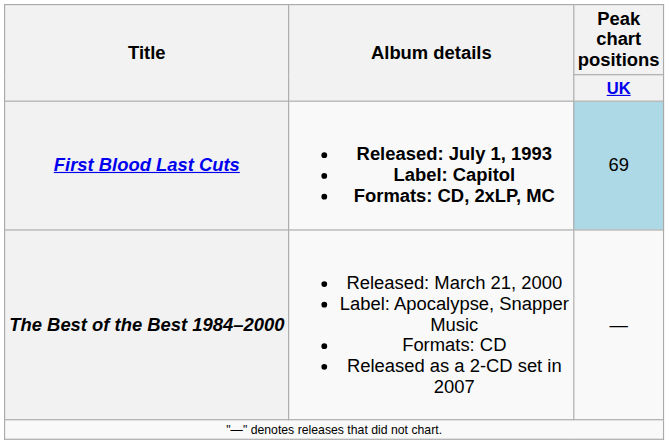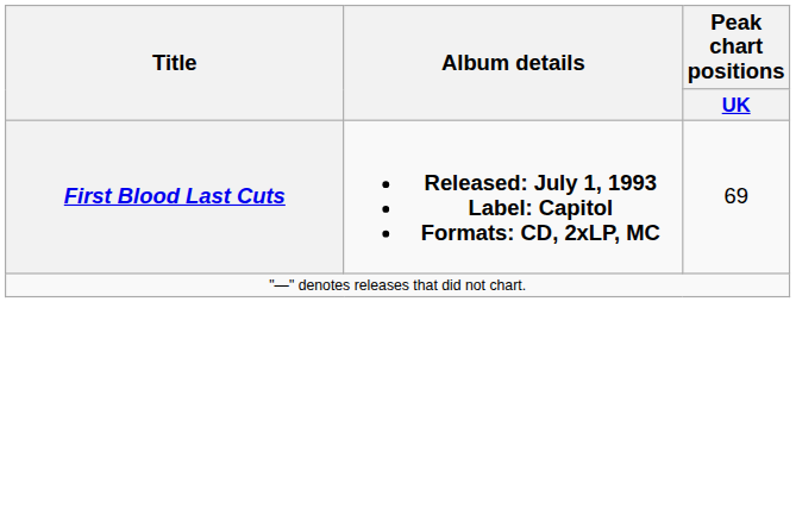First Blood Last Cuts | Peak chart positions / UK: lightblue background -> no background
- row: The Best of the Best 1984–2000 | Released: March 21, 2000 Label: Apocalypse, Snapper Music Formats: CD Released as a 2-CD set in 2007 | —
